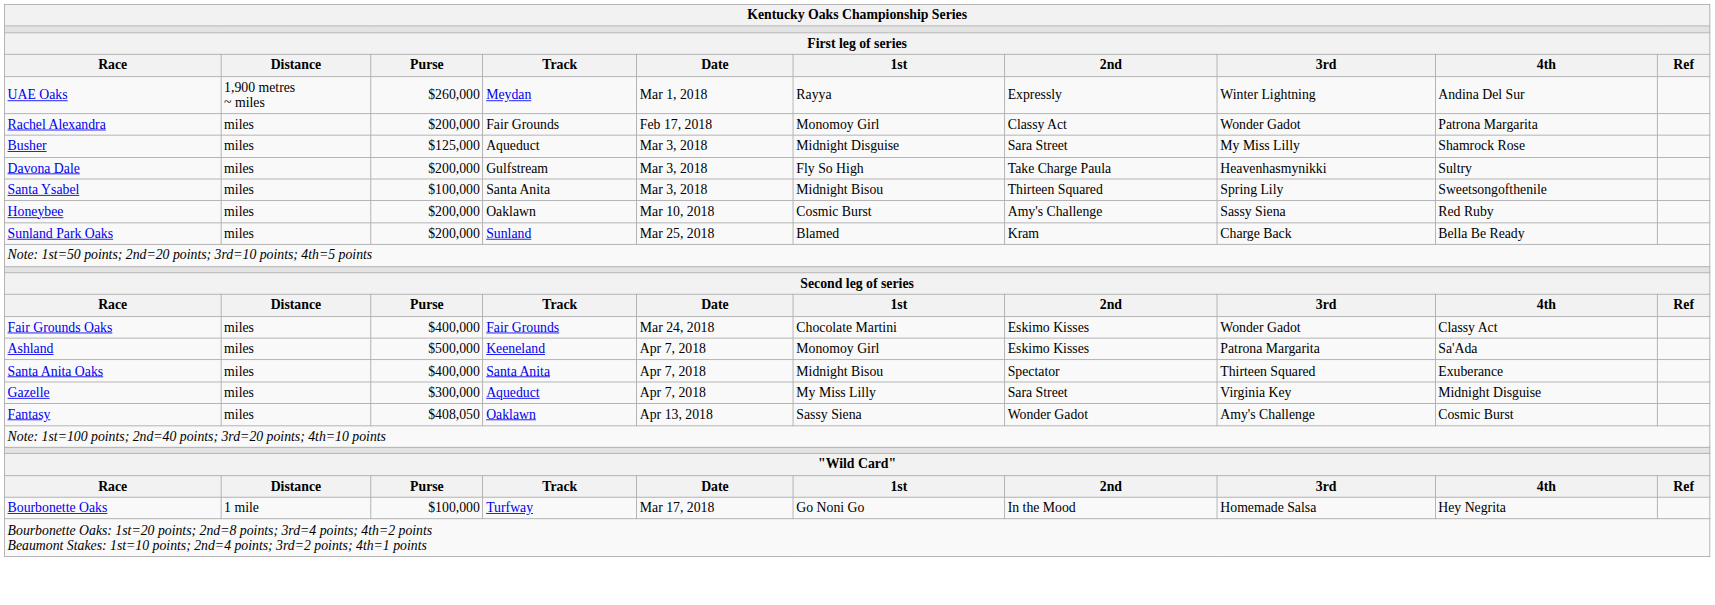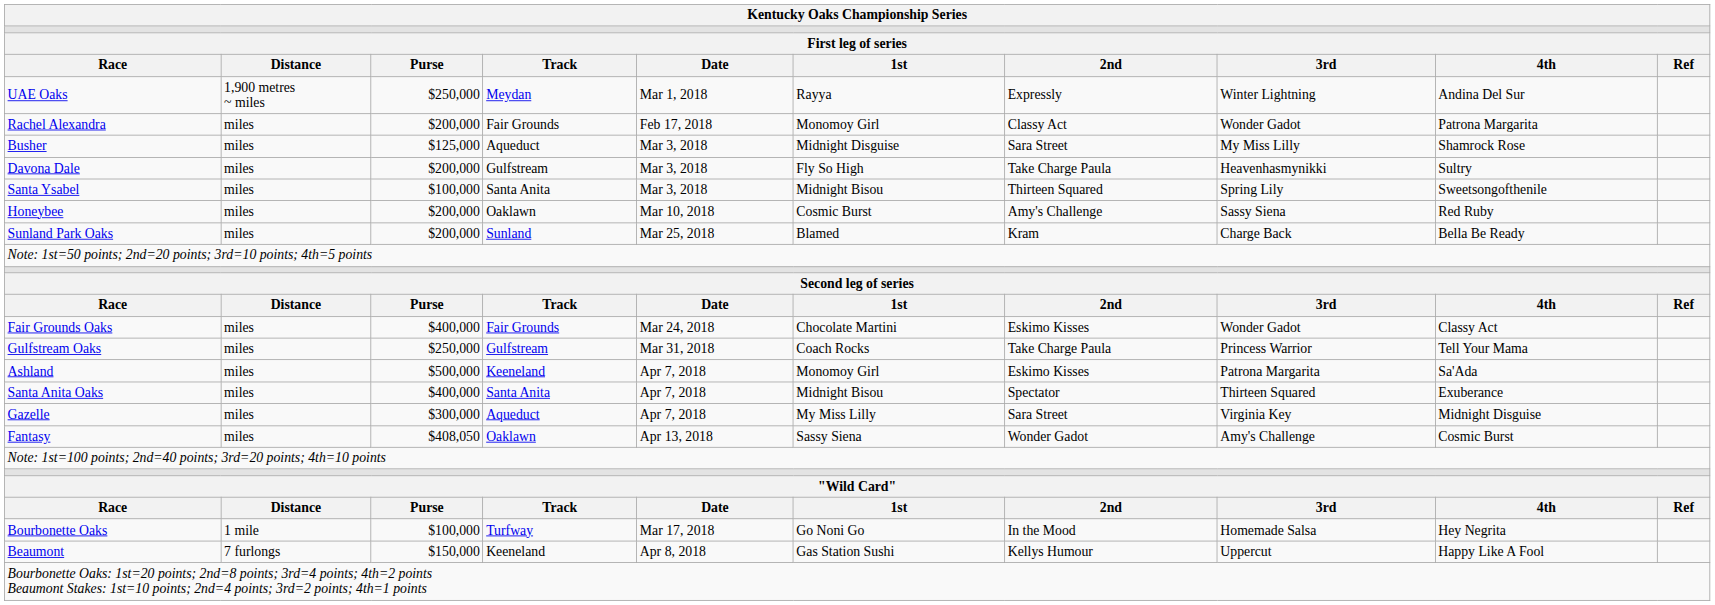UAE Oaks | column 3: $260,000 -> $250,000
+ row: Gulfstream Oaks | miles | $250,000 | Gulfstream | Mar 31, 2018 | Coach Rocks | Take Charge Paula | Princess Warrior | Tell Your Mama
+ row: Beaumont | 7 furlongs | $150,000 | Keeneland | Apr 8, 2018 | Gas Station Sushi | Kellys Humour | Uppercut | Happy Like A Fool
